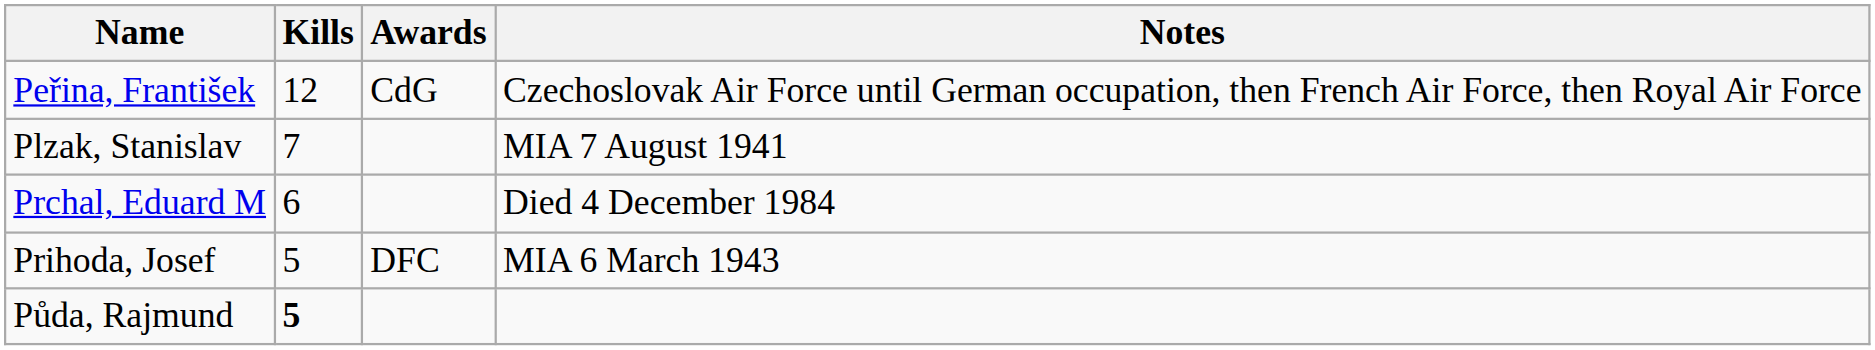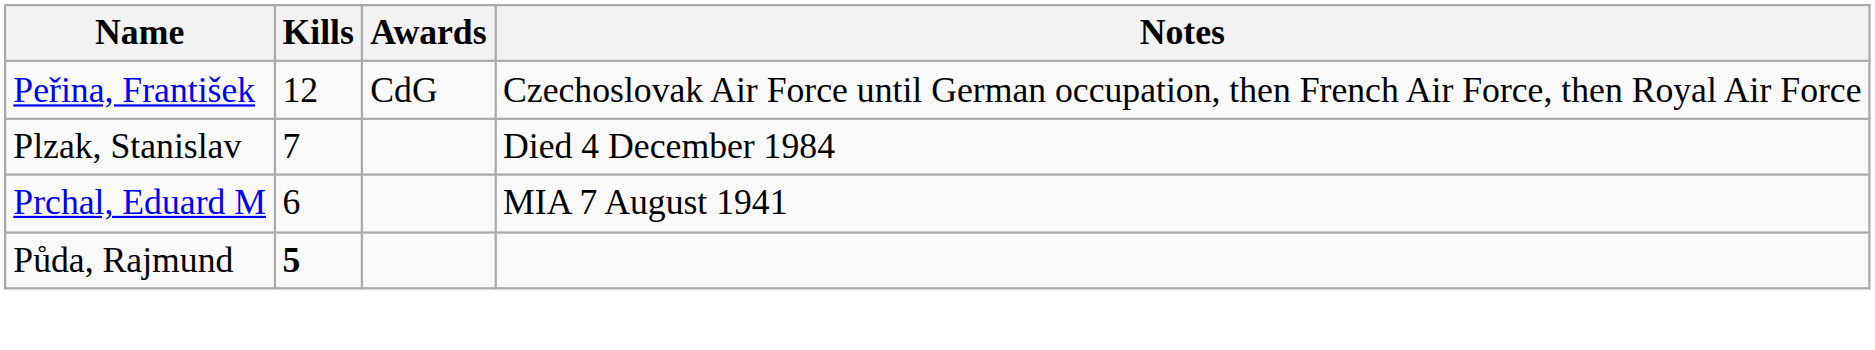Plzak, Stanislav | Notes: MIA 7 August 1941 -> Died 4 December 1984
Prchal, Eduard M | Notes: Died 4 December 1984 -> MIA 7 August 1941
- row: Prihoda, Josef | 5 | DFC | MIA 6 March 1943
